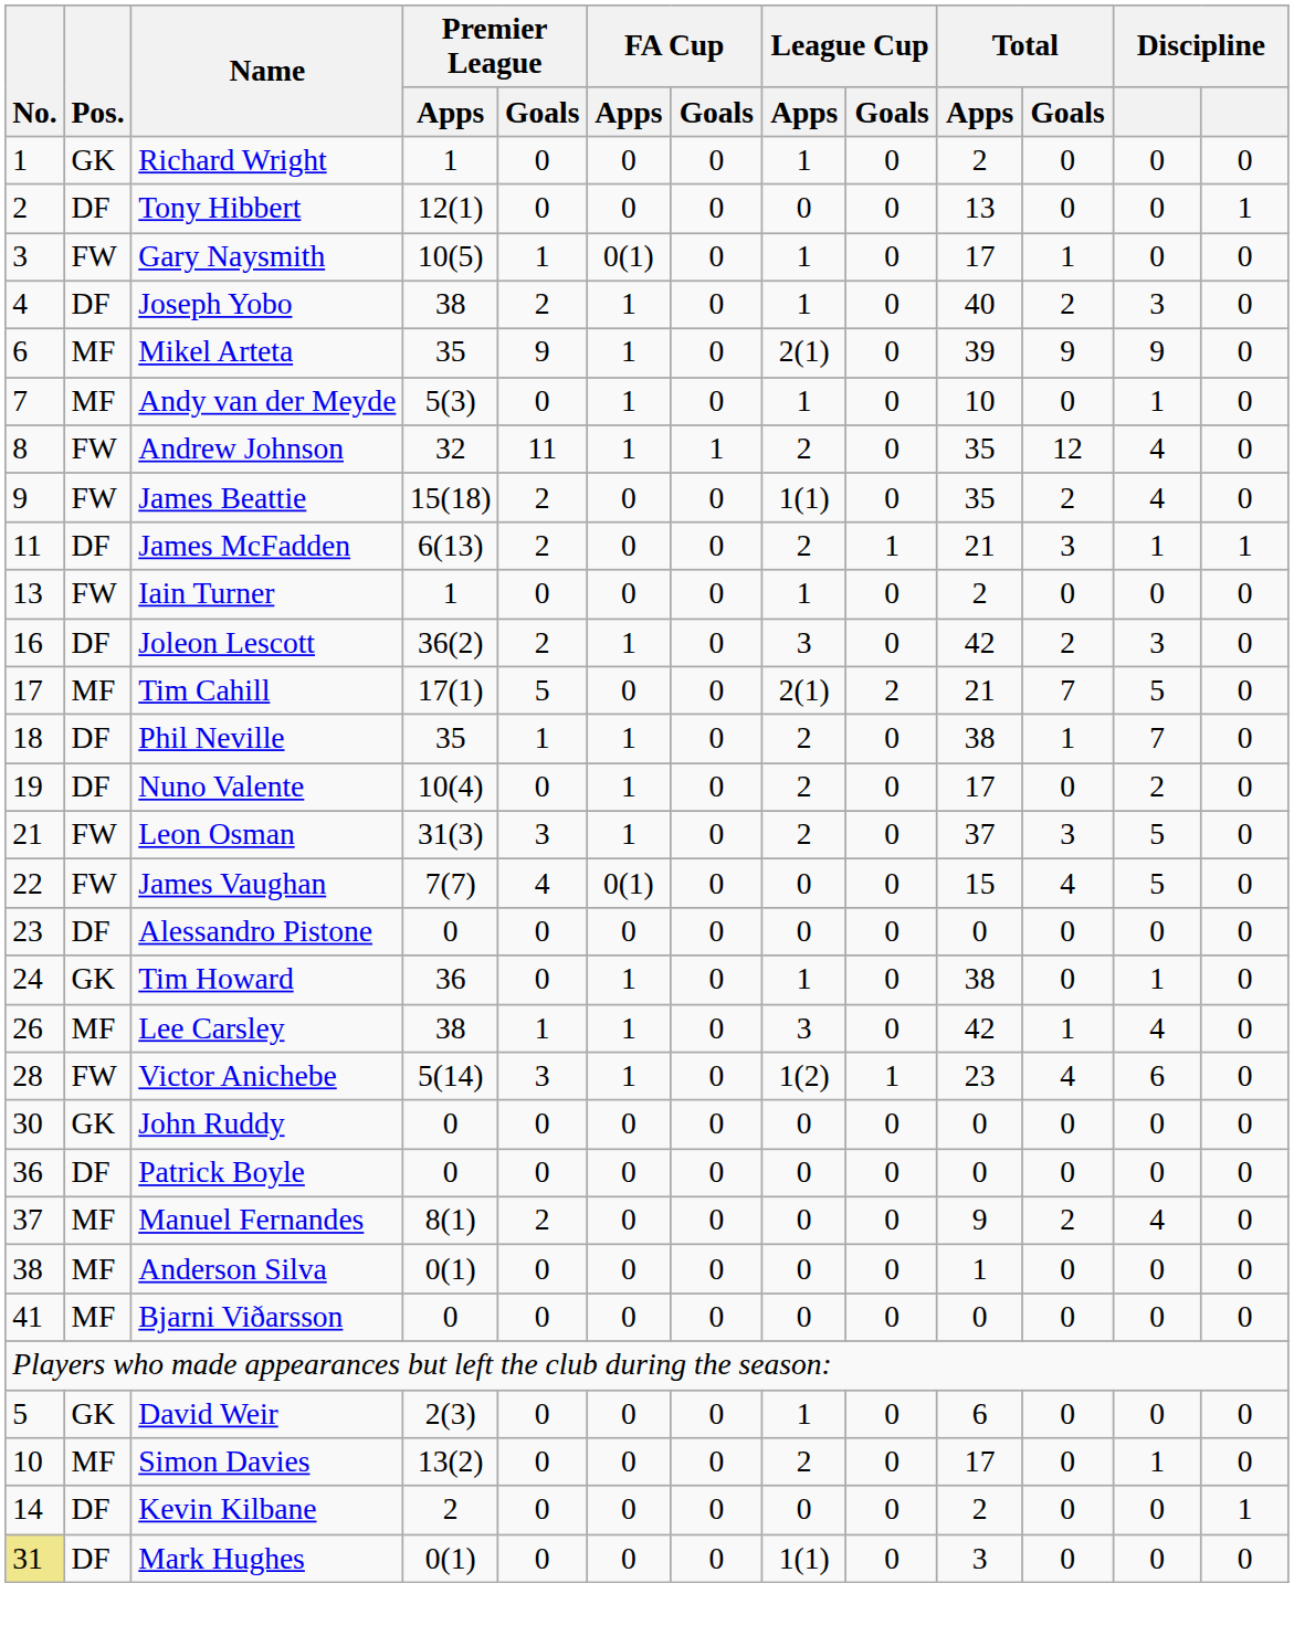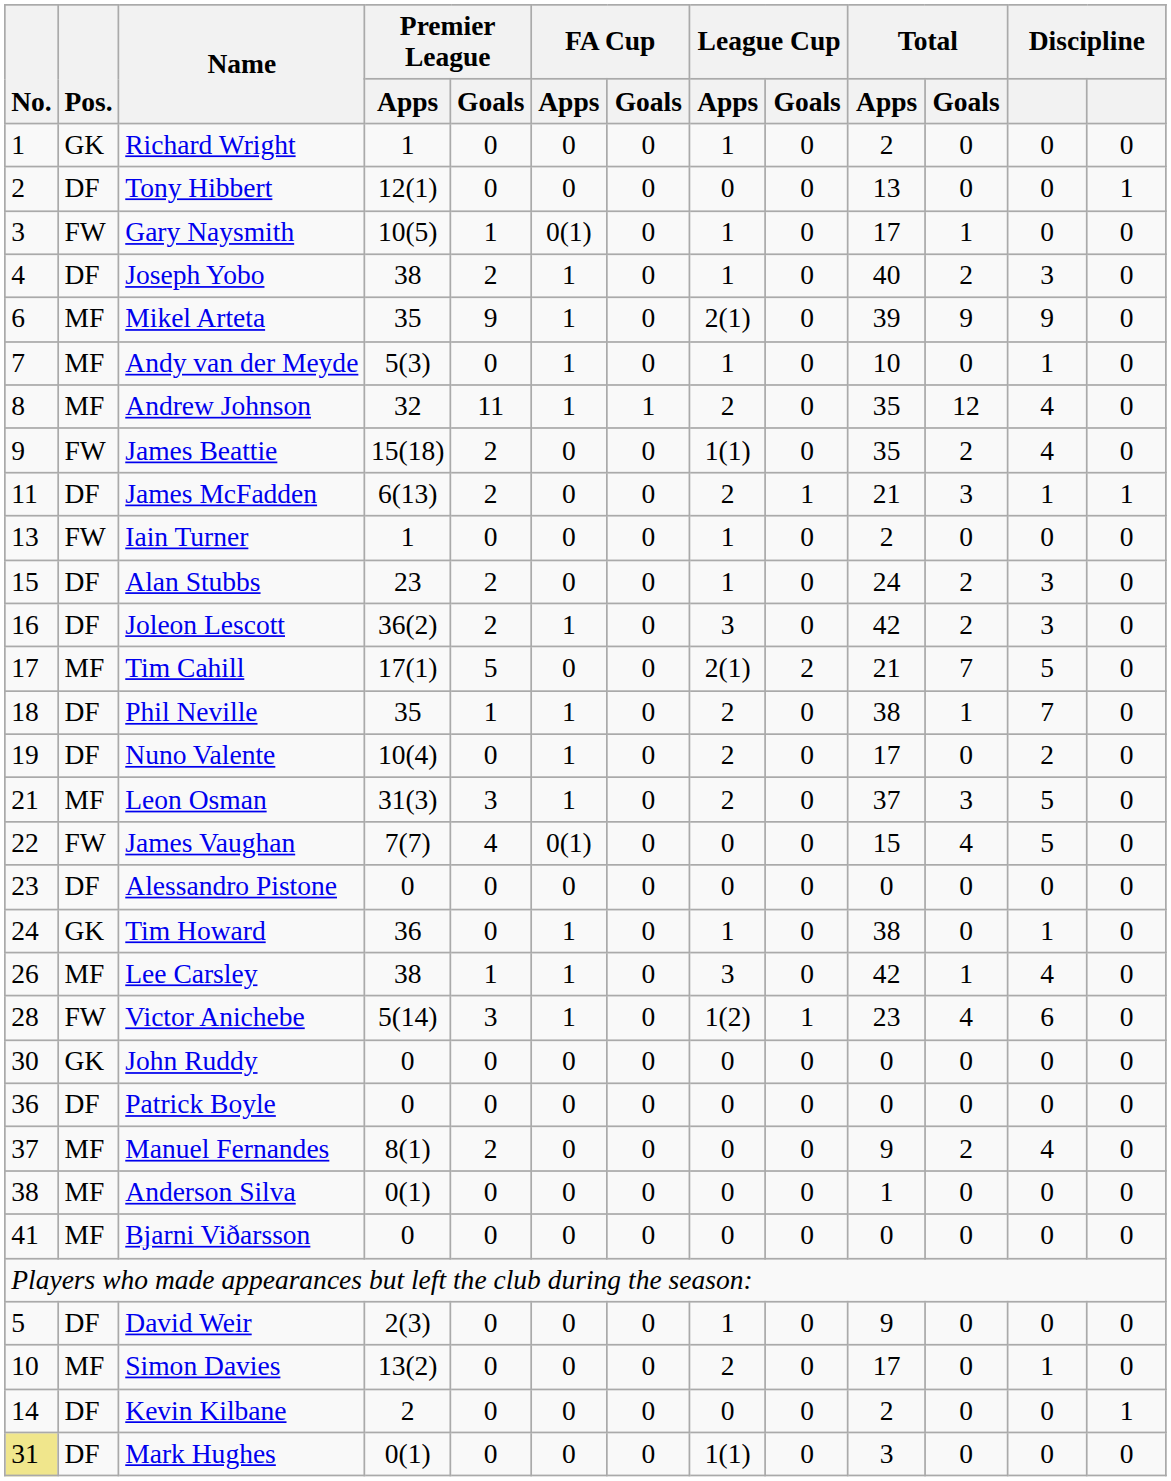Andrew Johnson | Pos.: FW -> MF
+ row: 15 | DF | Alan Stubbs | 23 | 2 | 0 | 0 | 1 | 0 | 24 | 2 | 3 | 0
Leon Osman | Pos.: FW -> MF
David Weir | Pos.: GK -> DF
David Weir | Total / Apps: 6 -> 9
